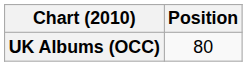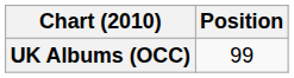UK Albums (OCC) | Position: 80 -> 99
